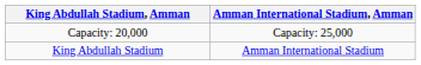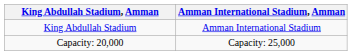rows swapped: King Abdullah Stadium <-> Capacity: 20,000
